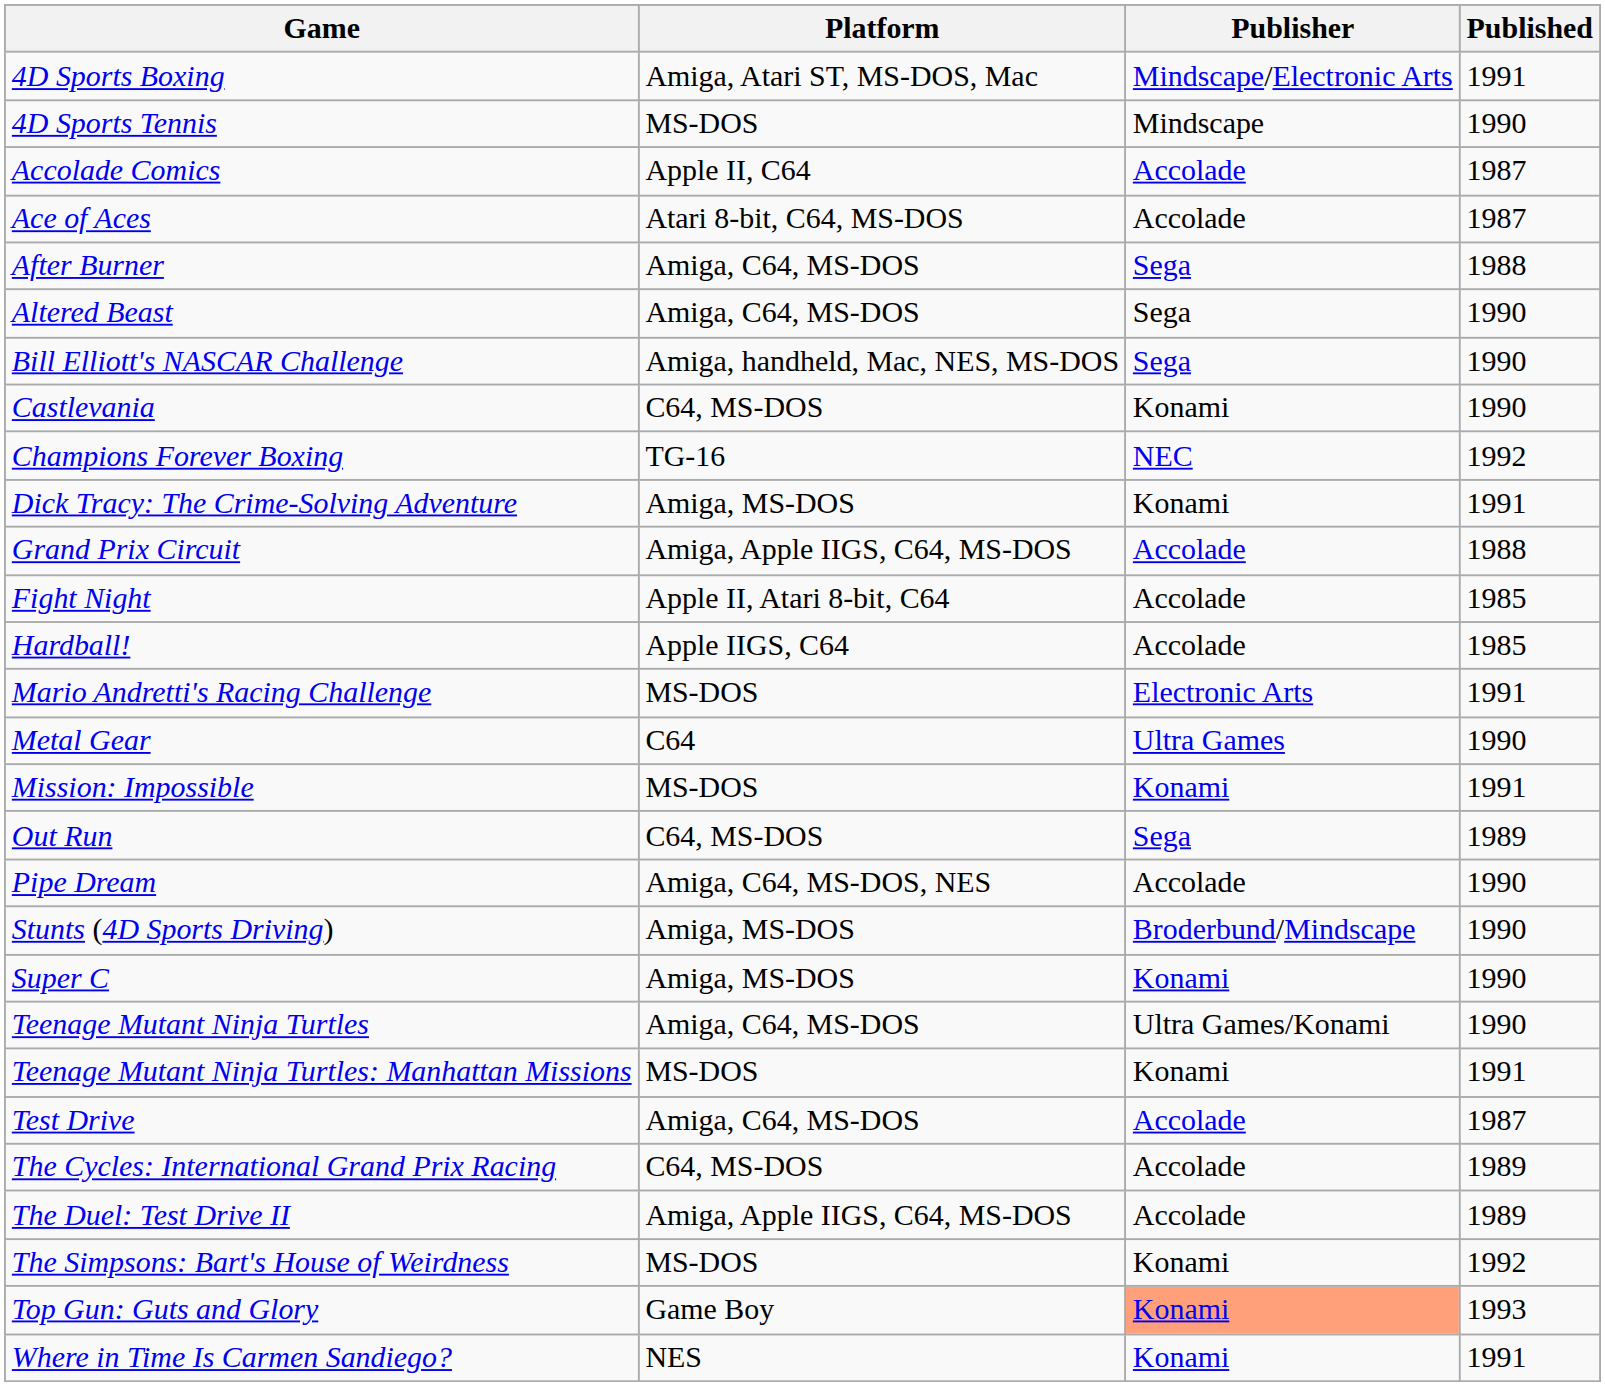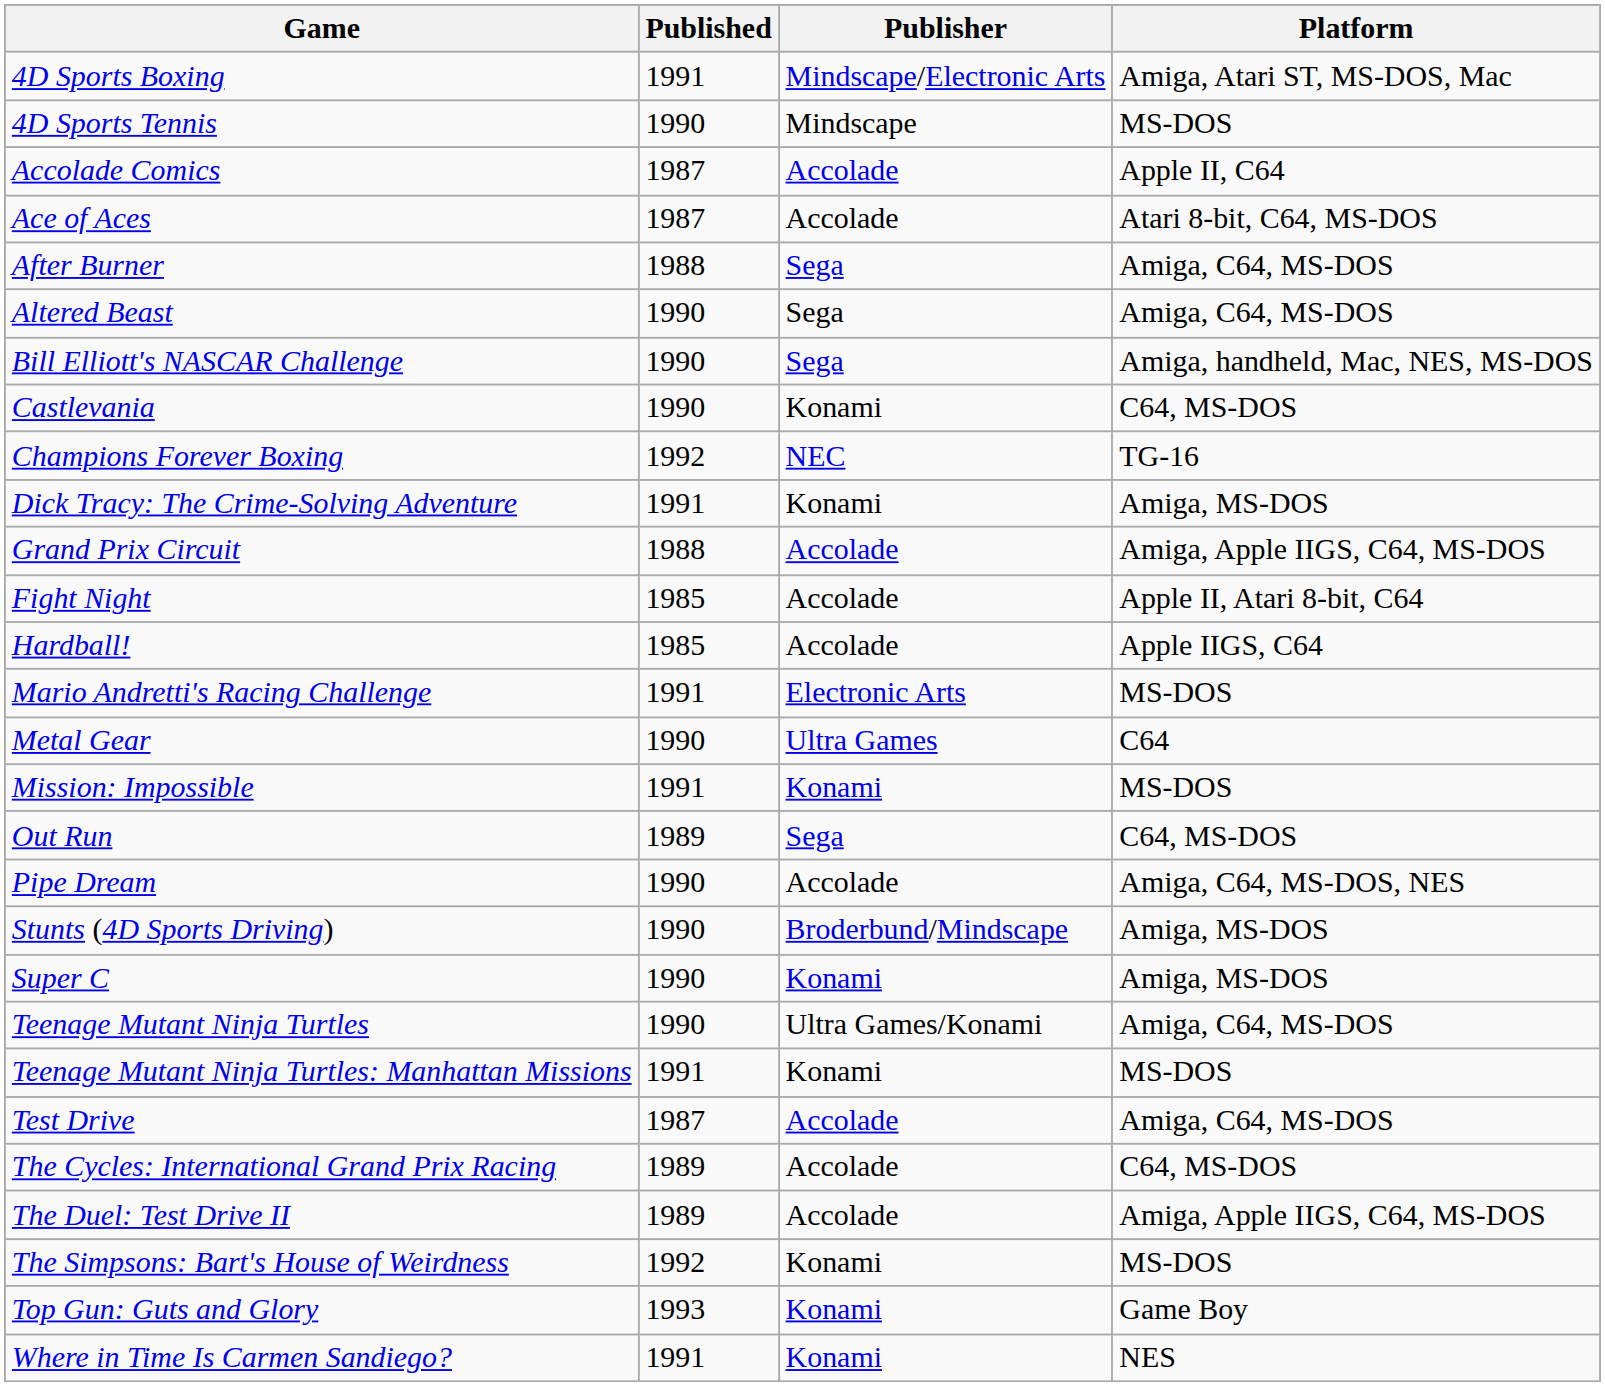columns swapped: Published <-> Platform
Top Gun: Guts and Glory | Publisher: lightsalmon background -> no background
